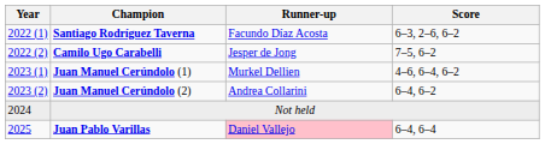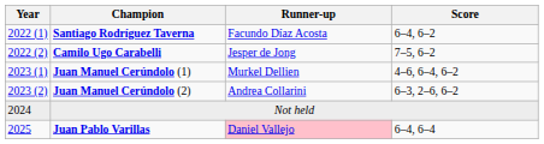Santiago Rodríguez Taverna | Score: 6–3, 2–6, 6–2 -> 6–4, 6–2
Juan Manuel Cerúndolo (2) | Score: 6–4, 6–2 -> 6–3, 2–6, 6–2
